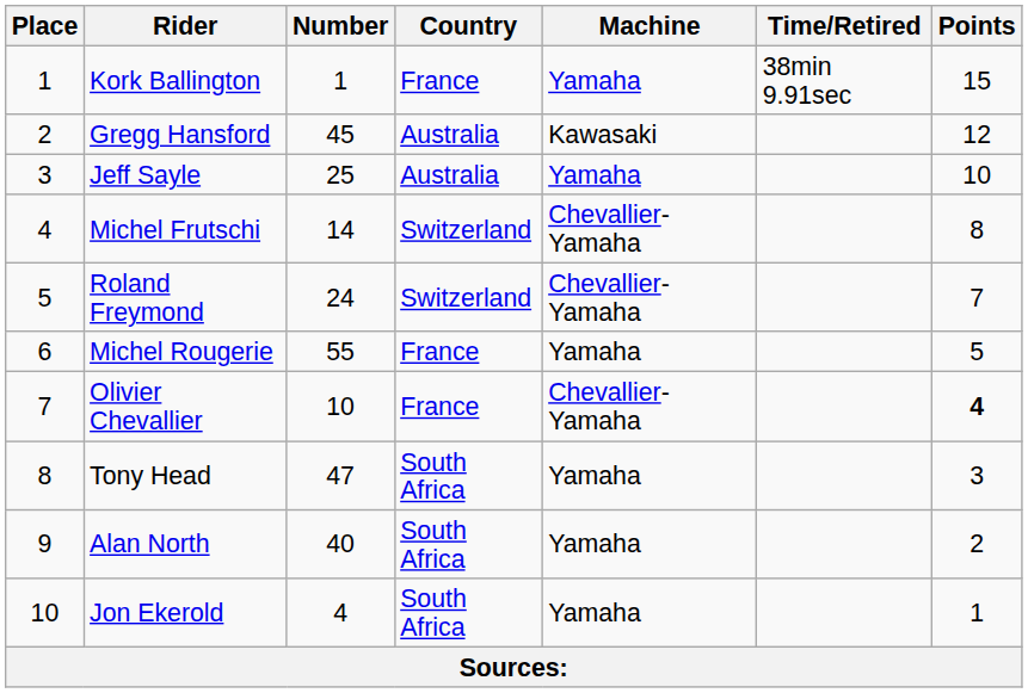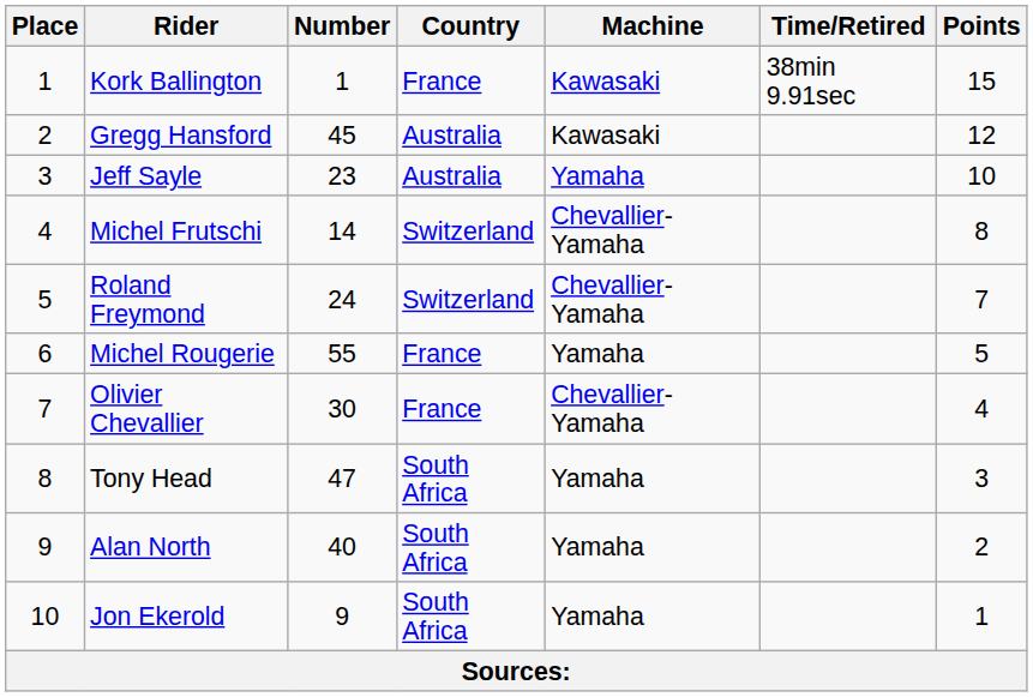Kork Ballington | Machine: Yamaha -> Kawasaki
Jeff Sayle | Number: 25 -> 23
Olivier Chevallier | Number: 10 -> 30
Olivier Chevallier | Points: bold -> normal
Jon Ekerold | Number: 4 -> 9
